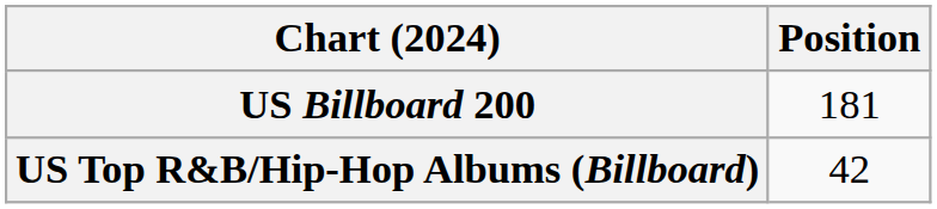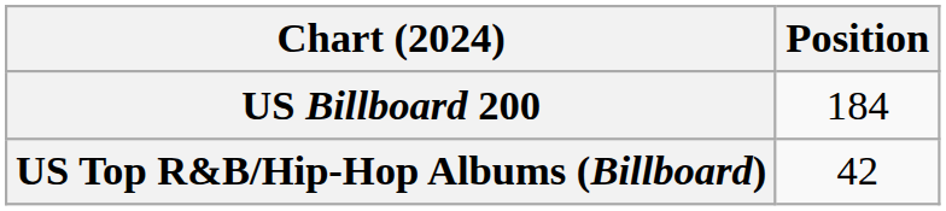US Billboard 200 | Position: 181 -> 184
